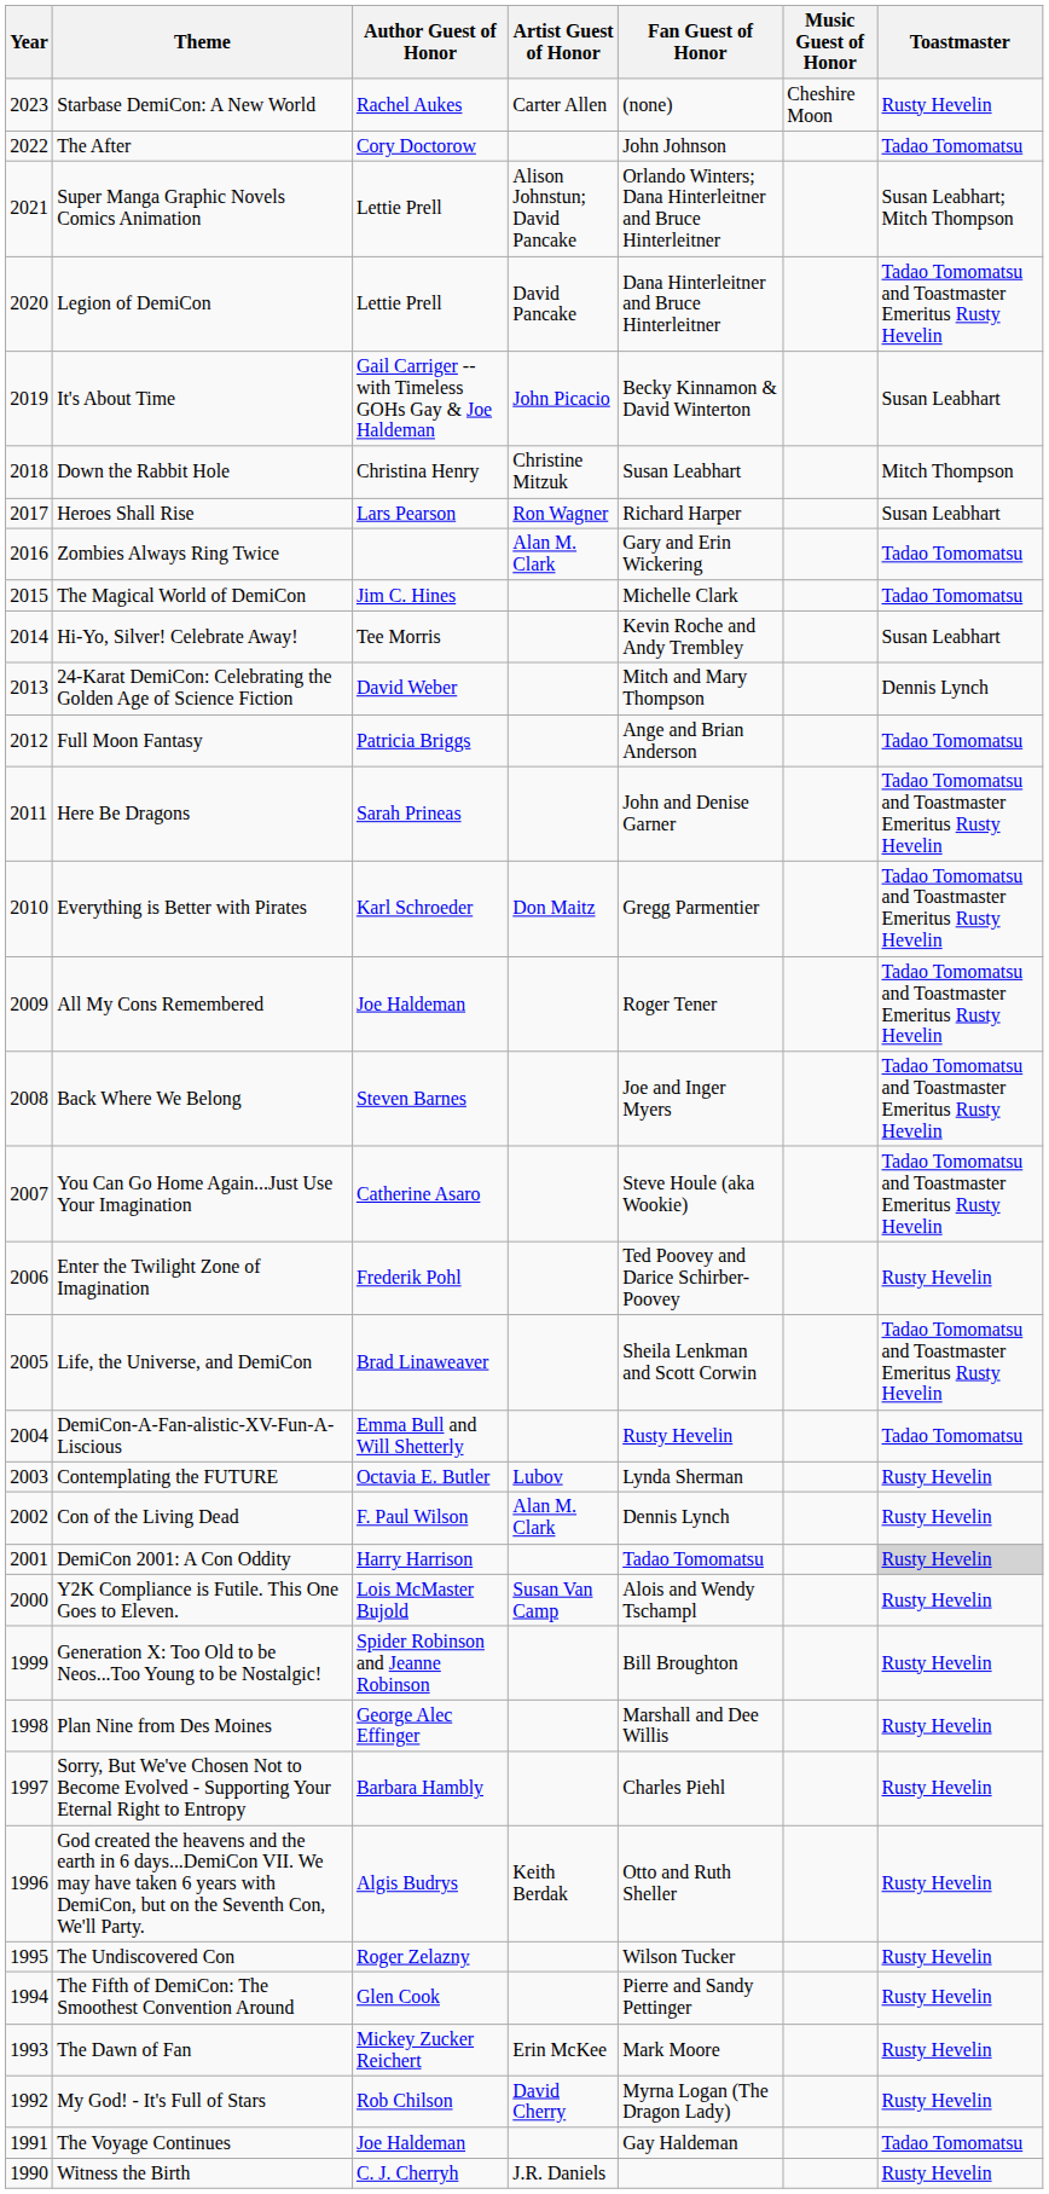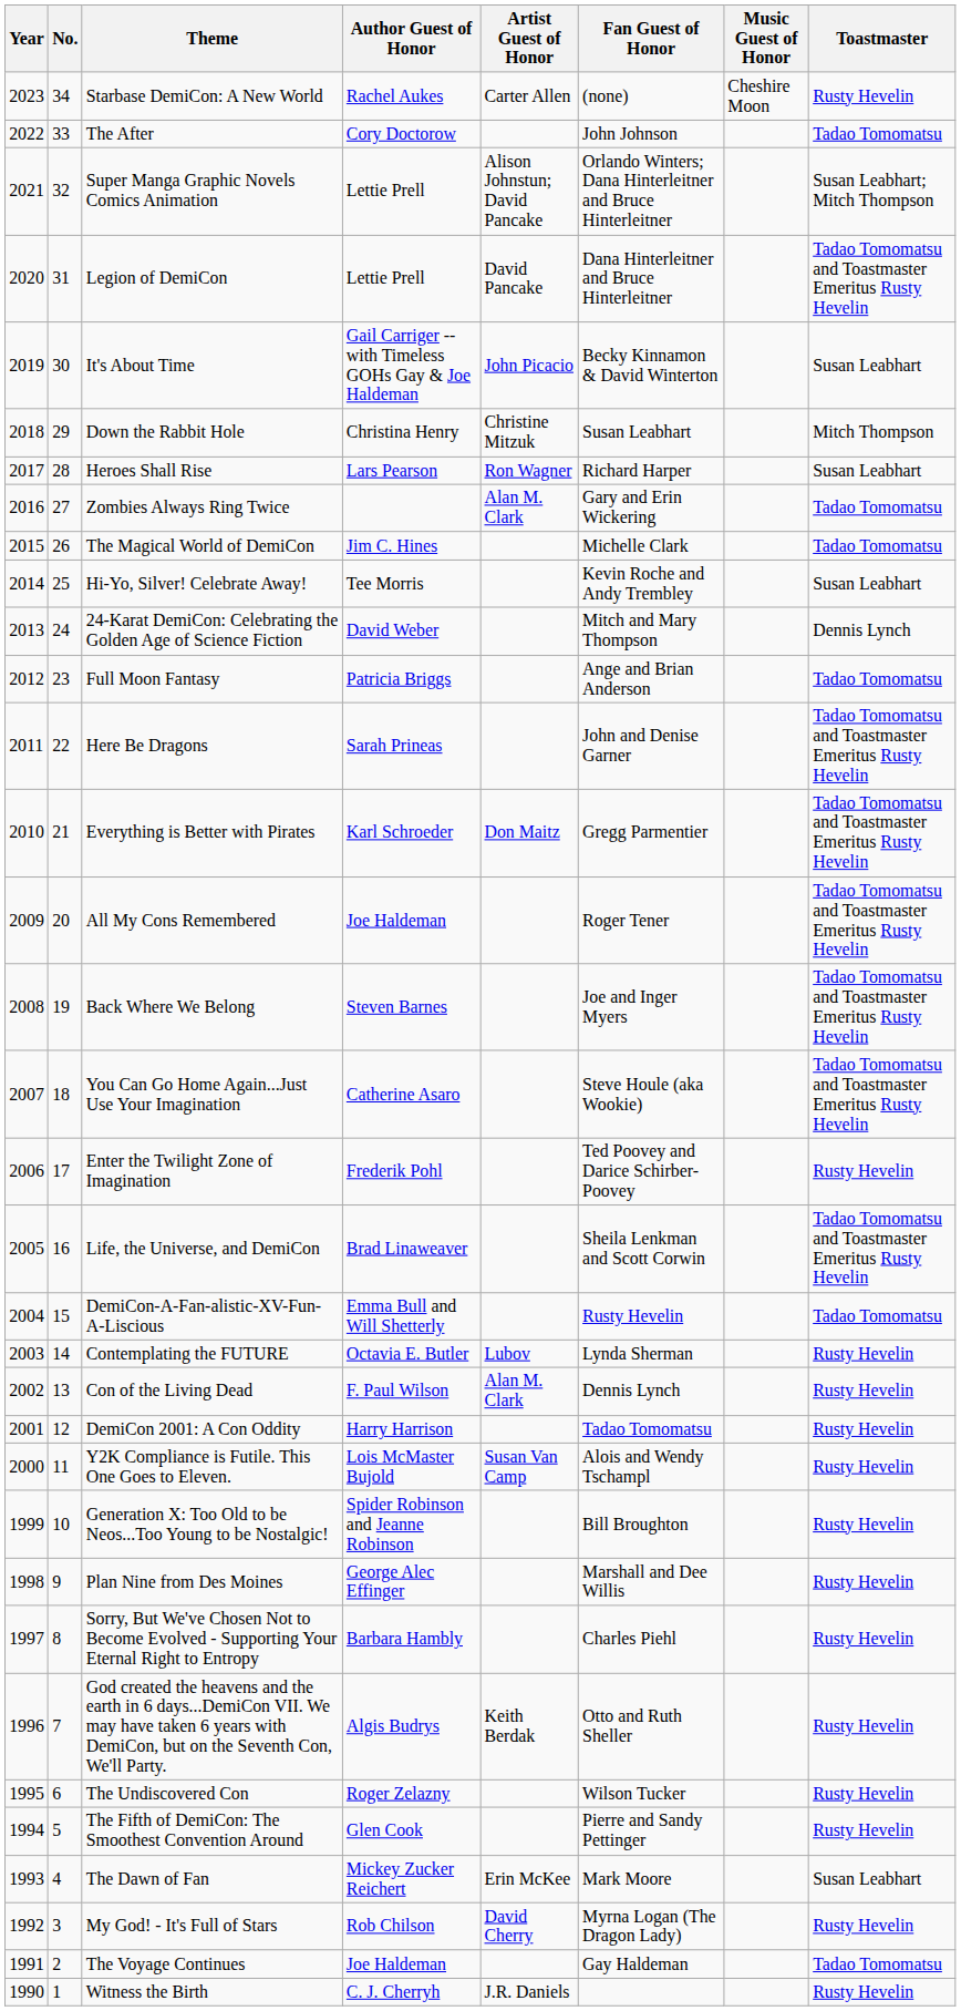+ column: No. | 34 | 33 | 32 | 31 | 30 | 29 | 28 | 27 | 26 | 25 | 24 | 23 | 22 | 21 | 20 | 19 | 18 | 17 | 16 | 15 | 14 | 13 | 12 | 11 | 10 | 9 | 8 | 7 | 6 | 5 | 4 | 3 | 2 | 1
DemiCon 2001: A Con Oddity | Toastmaster: lightgrey background -> no background
The Dawn of Fan | Toastmaster: Rusty Hevelin -> Susan Leabhart
